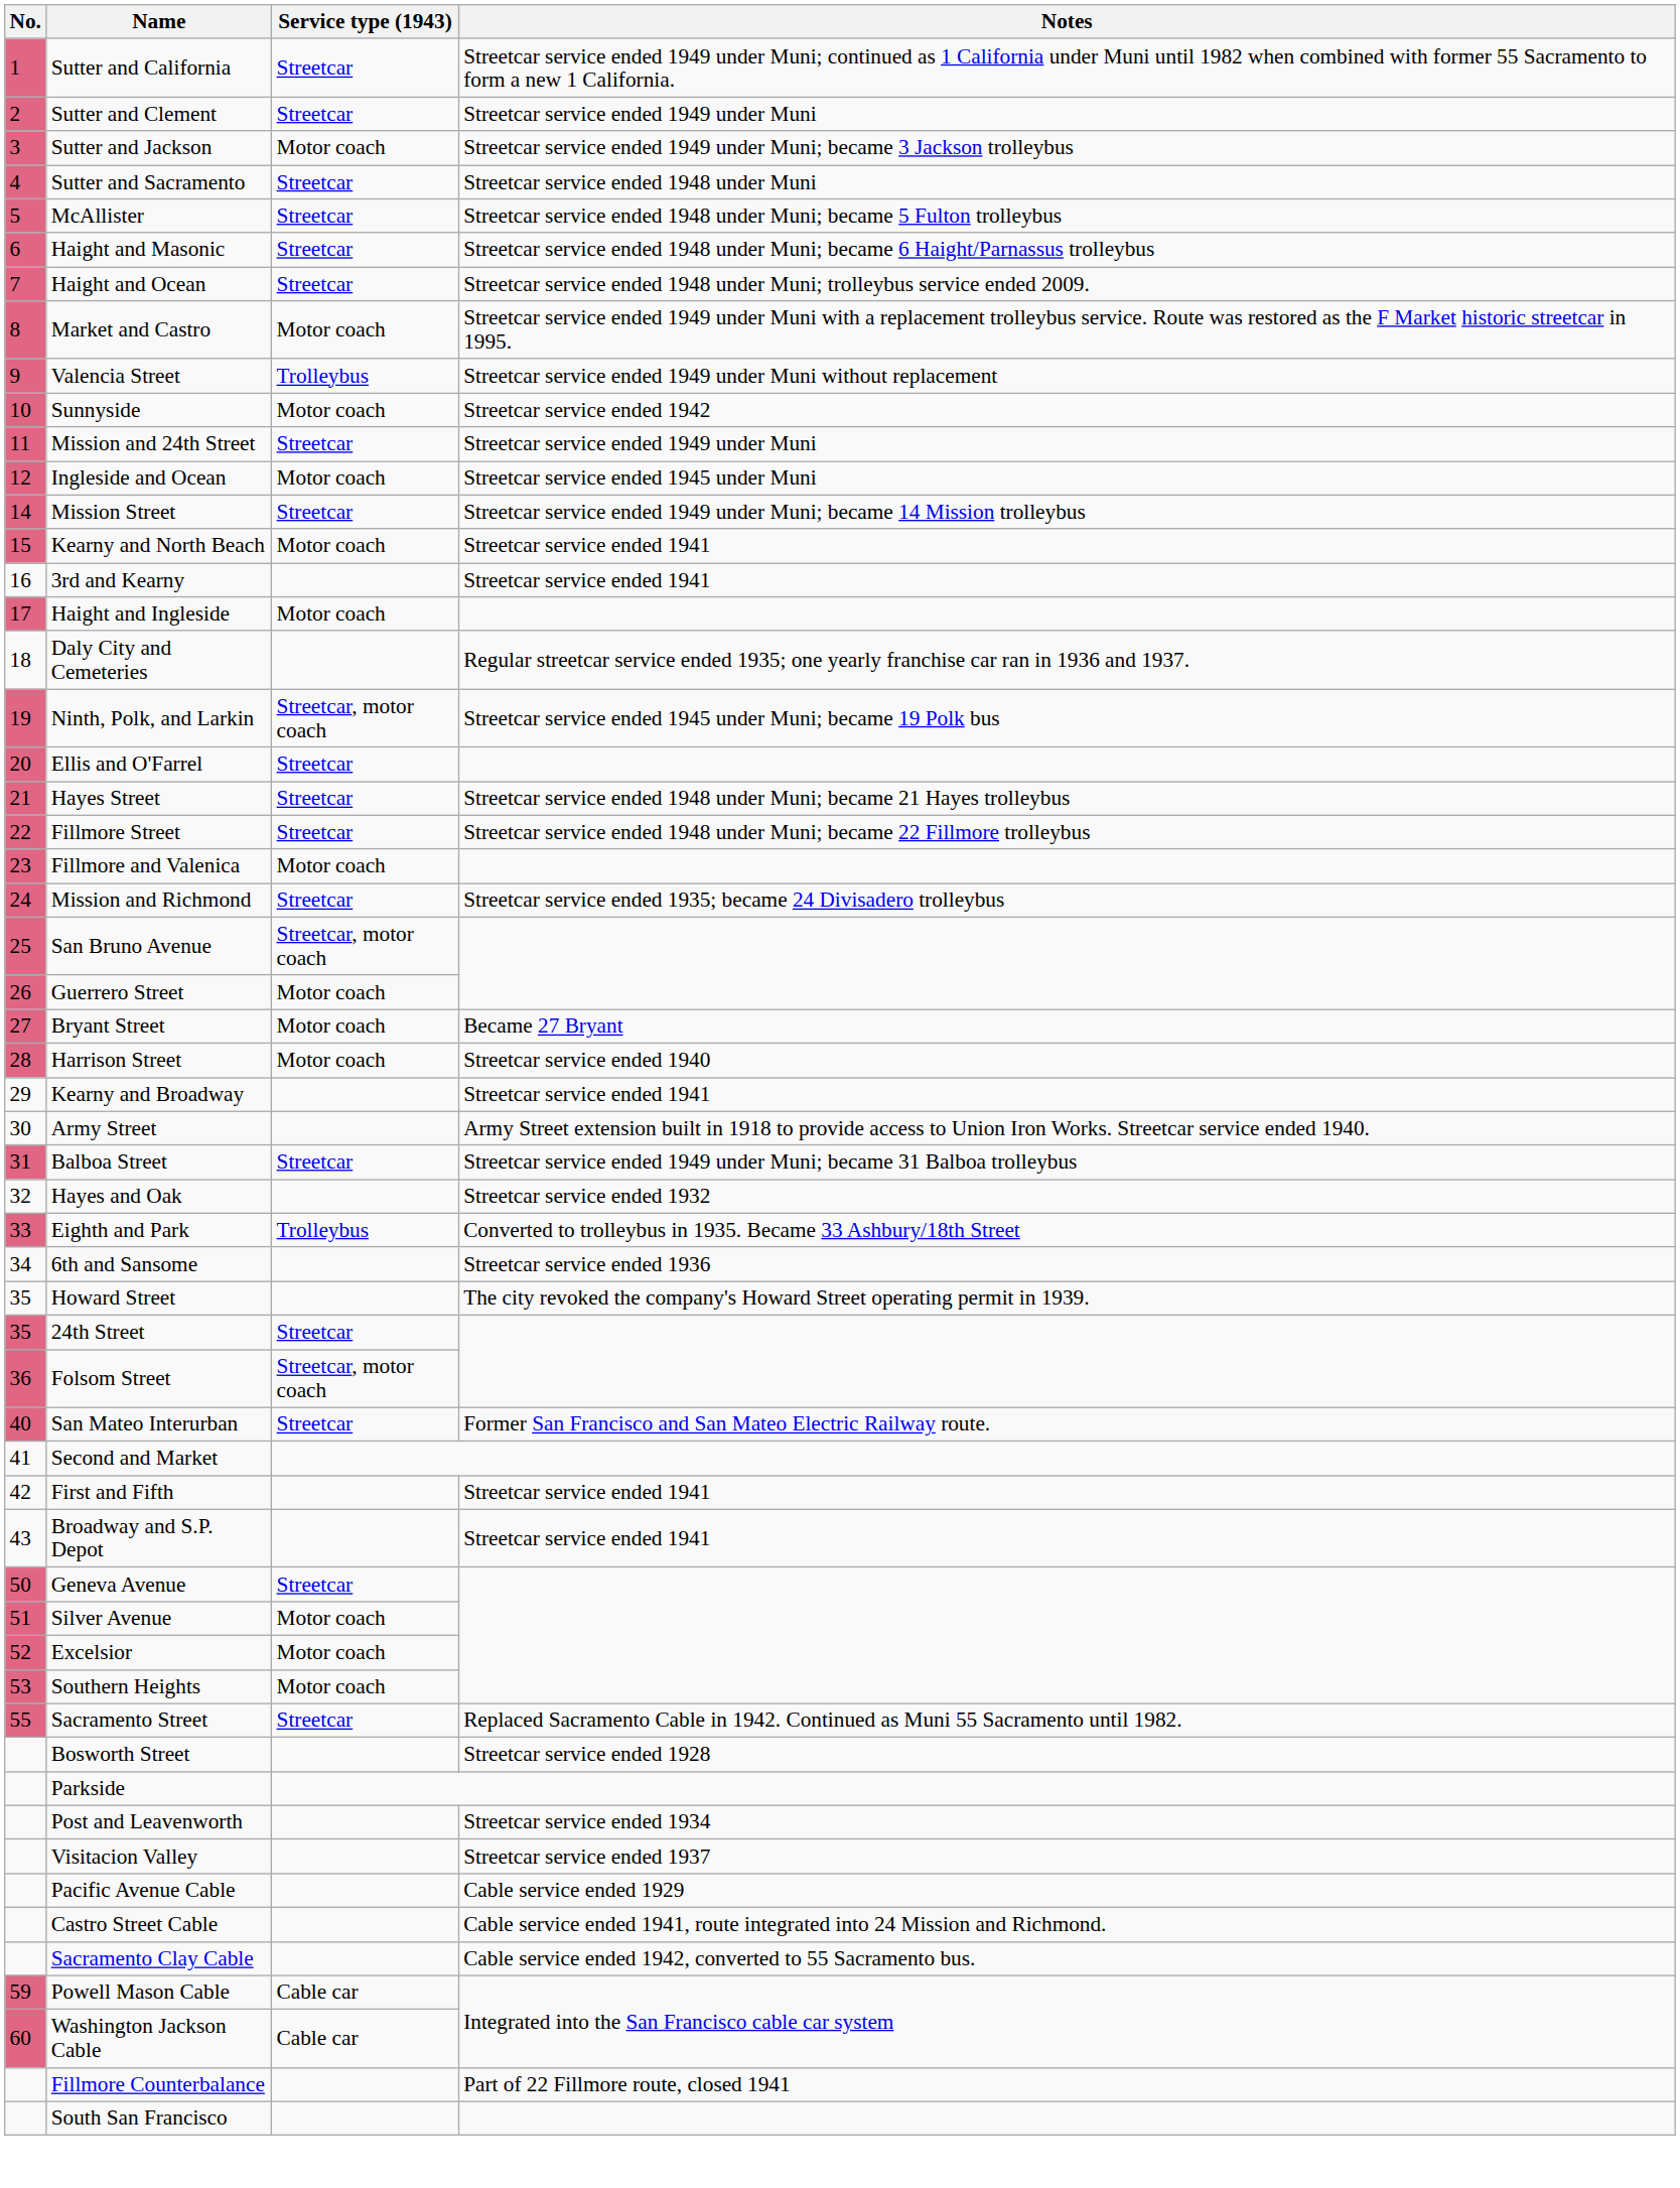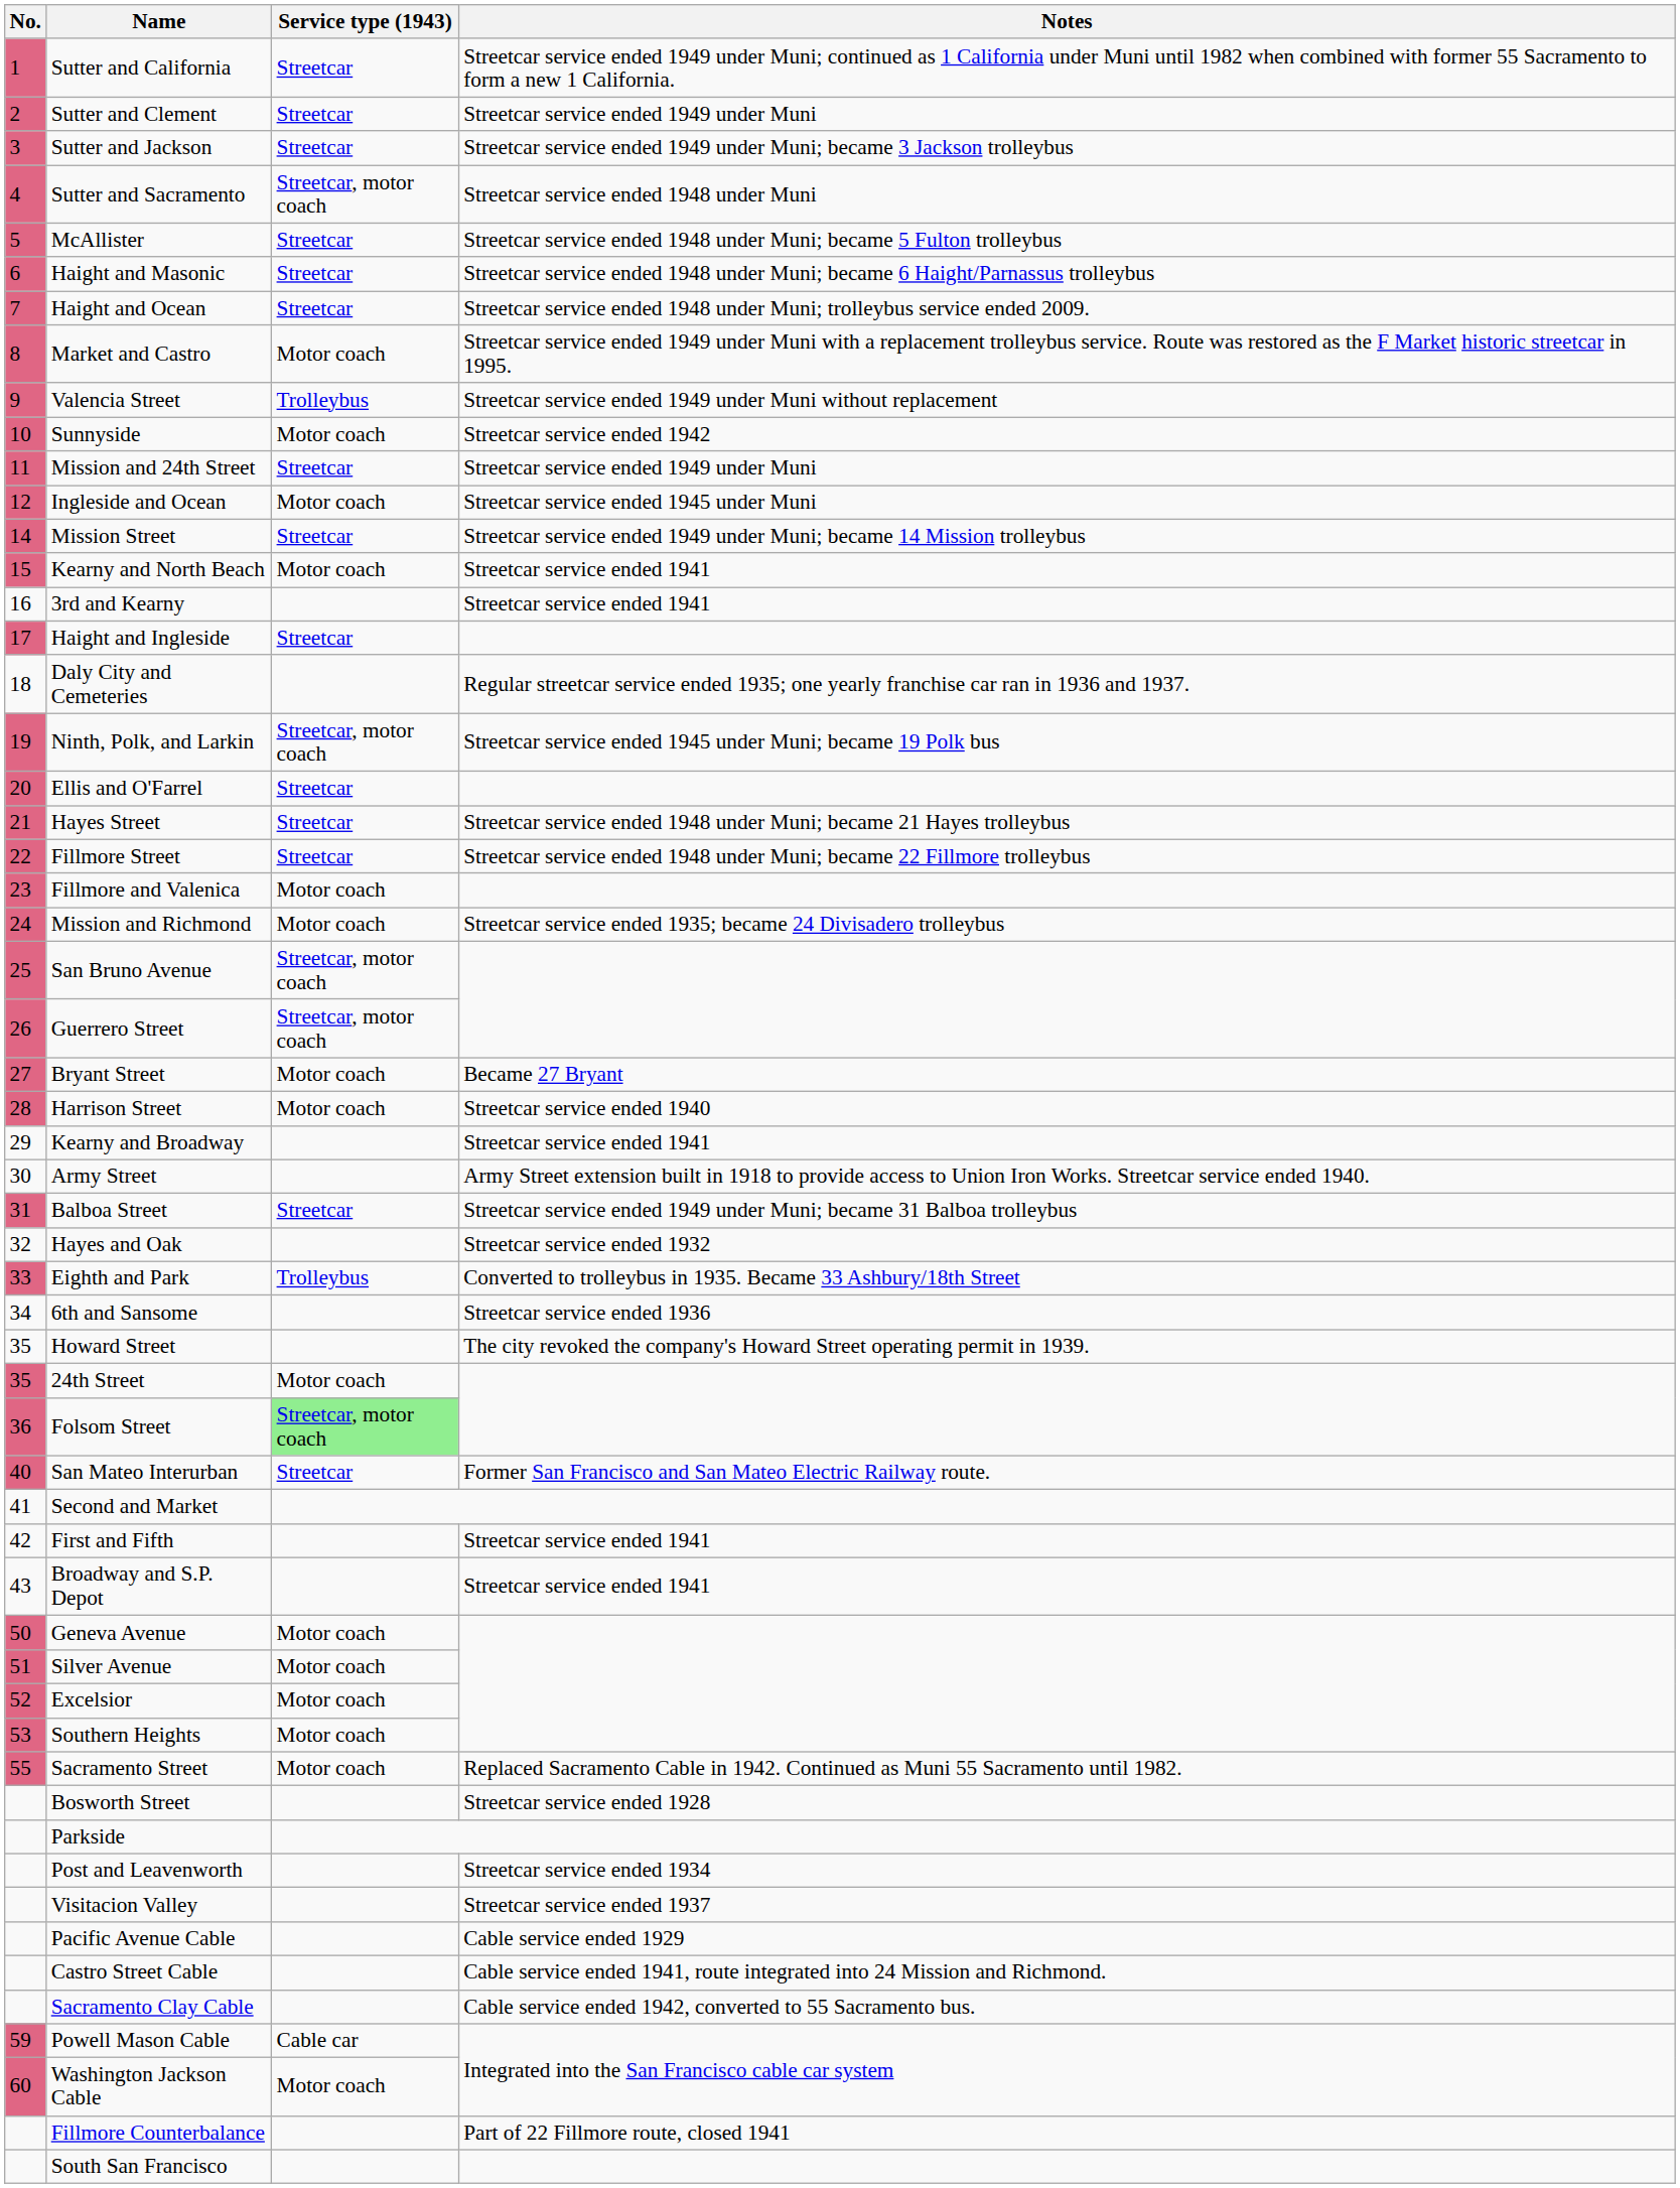Sutter and Jackson | Service type (1943): Motor coach -> Streetcar
Sutter and Sacramento | Service type (1943): Streetcar -> Streetcar, motor coach
Haight and Ingleside | Service type (1943): Motor coach -> Streetcar
Mission and Richmond | Service type (1943): Streetcar -> Motor coach
Guerrero Street | Service type (1943): Motor coach -> Streetcar, motor coach
24th Street | Service type (1943): Streetcar -> Motor coach
Folsom Street | Service type (1943): no background -> lightgreen background
Geneva Avenue | Service type (1943): Streetcar -> Motor coach
Sacramento Street | Service type (1943): Streetcar -> Motor coach
Washington Jackson Cable | Service type (1943): Cable car -> Motor coach
